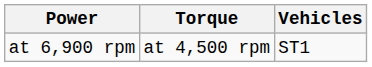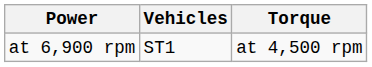columns swapped: Torque <-> Vehicles
